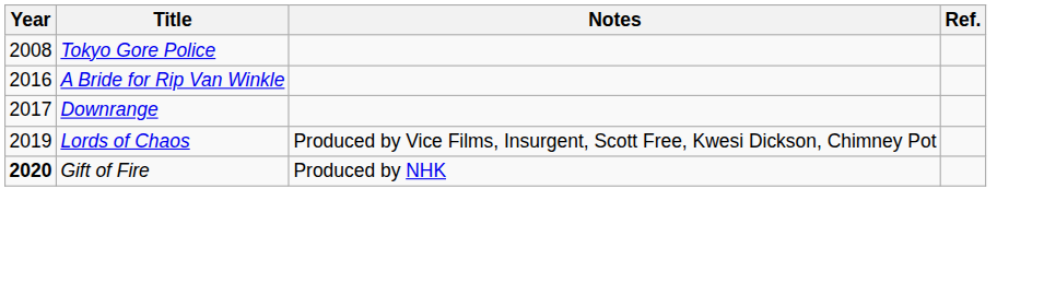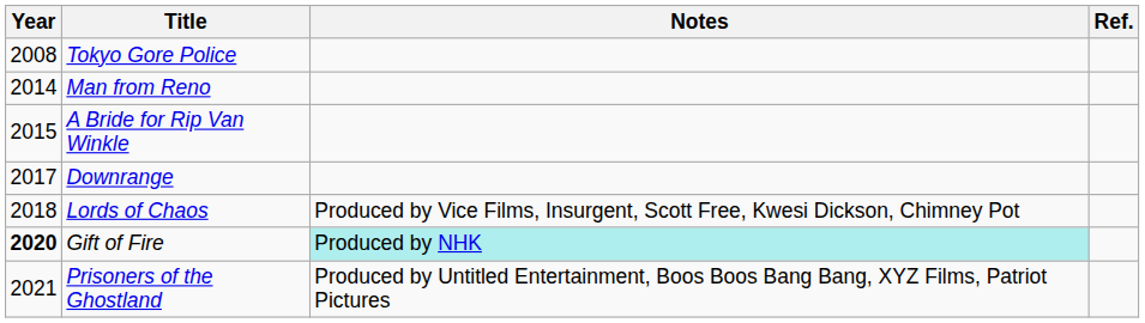+ row: 2014 | Man from Reno
A Bride for Rip Van Winkle | Year: 2016 -> 2015
Lords of Chaos | Year: 2019 -> 2018
Gift of Fire | Notes: no background -> paleturquoise background
+ row: 2021 | Prisoners of the Ghostland | Produced by Untitled Entertainment, Boos Boos Bang Bang, XYZ Films, Patriot Pictures
